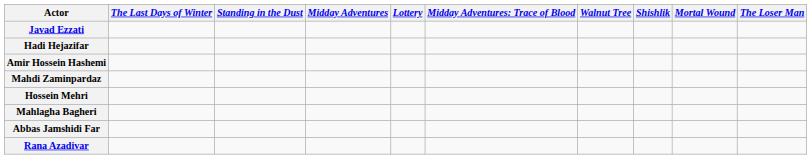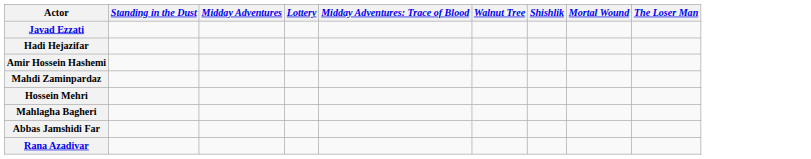- column: The Last Days of Winter
